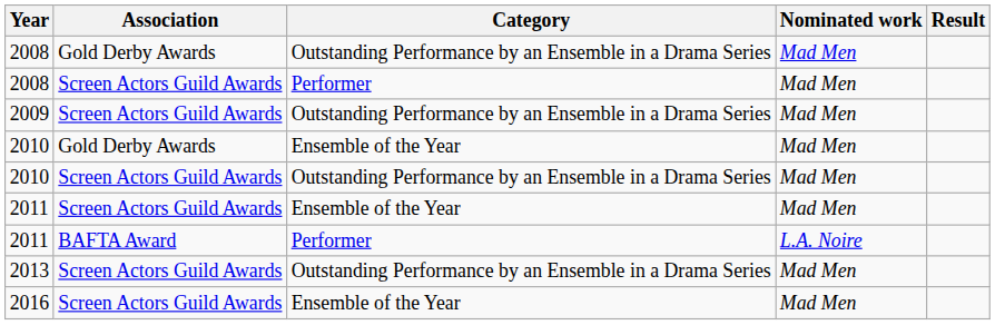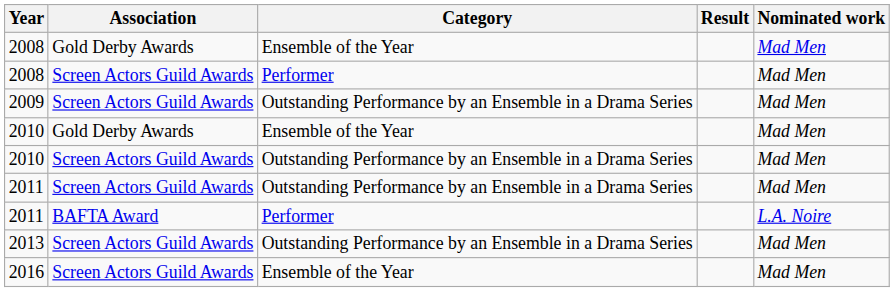columns swapped: Nominated work <-> Result
2008 / Gold Derby Awards | Category: Outstanding Performance by an Ensemble in a Drama Series -> Ensemble of the Year
2011 / Screen Actors Guild Awards | Category: Ensemble of the Year -> Outstanding Performance by an Ensemble in a Drama Series
